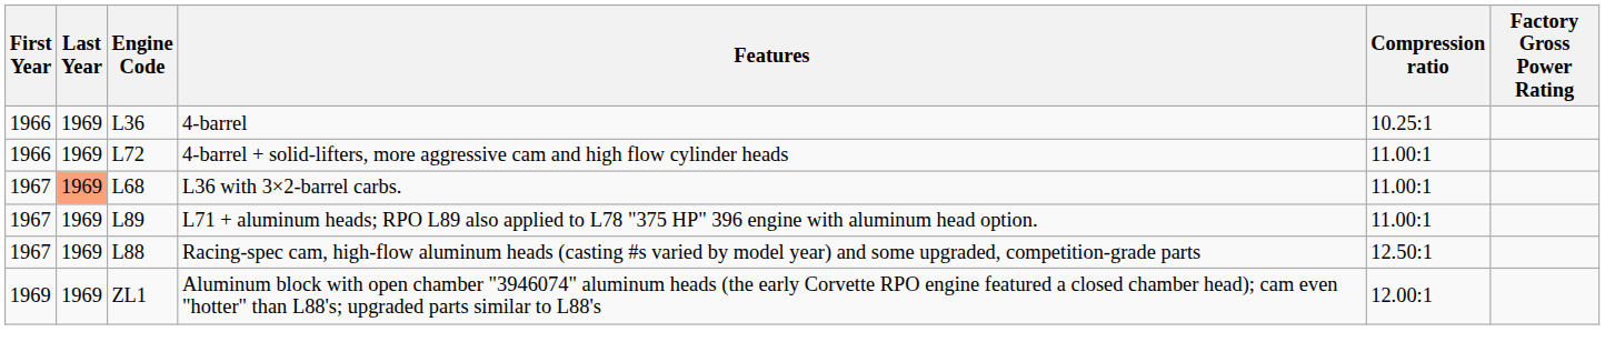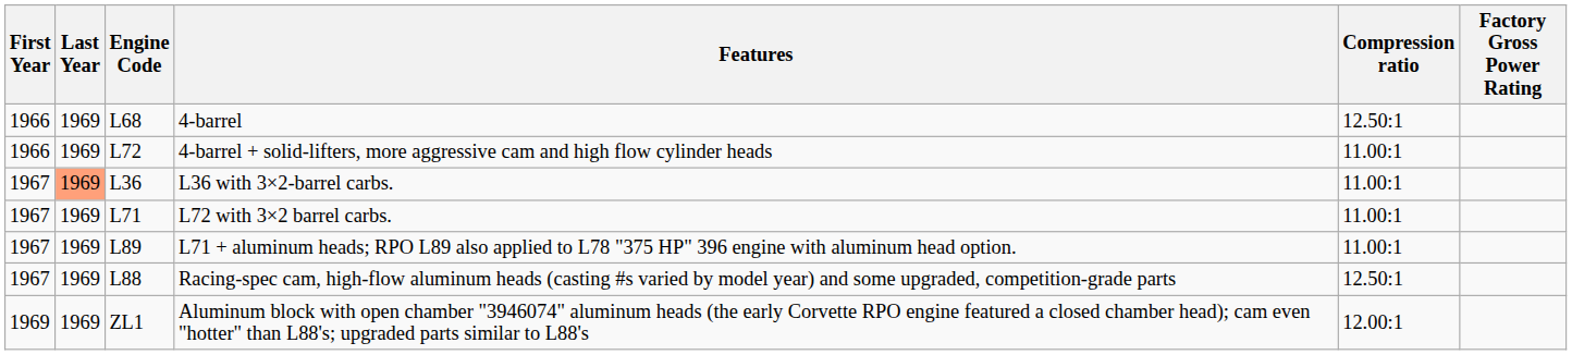4-barrel | Engine Code: L36 -> L68
4-barrel | Compression ratio: 10.25:1 -> 12.50:1
L36 with 3×2-barrel carbs. | Engine Code: L68 -> L36
+ row: 1967 | 1969 | L71 | L72 with 3×2 barrel carbs. | 11.00:1
